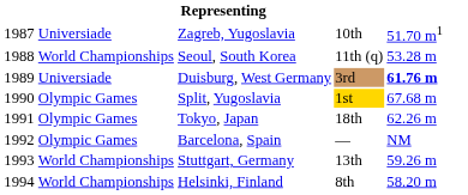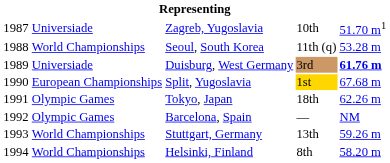Split, Yugoslavia | column 2: Olympic Games -> European Championships
